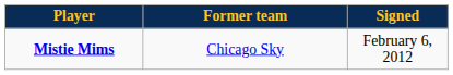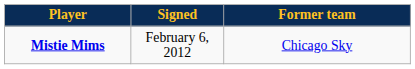columns swapped: Signed <-> Former team
